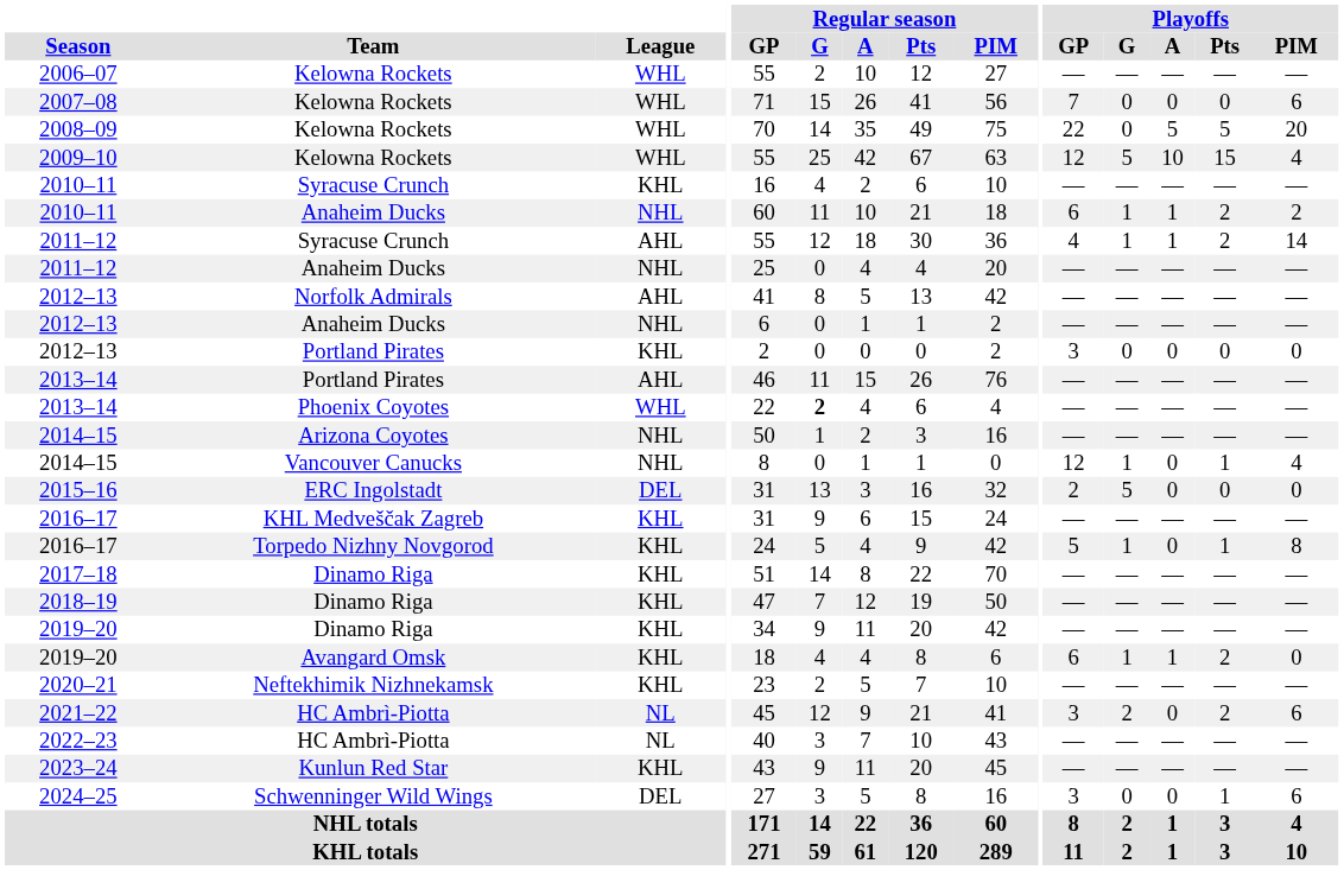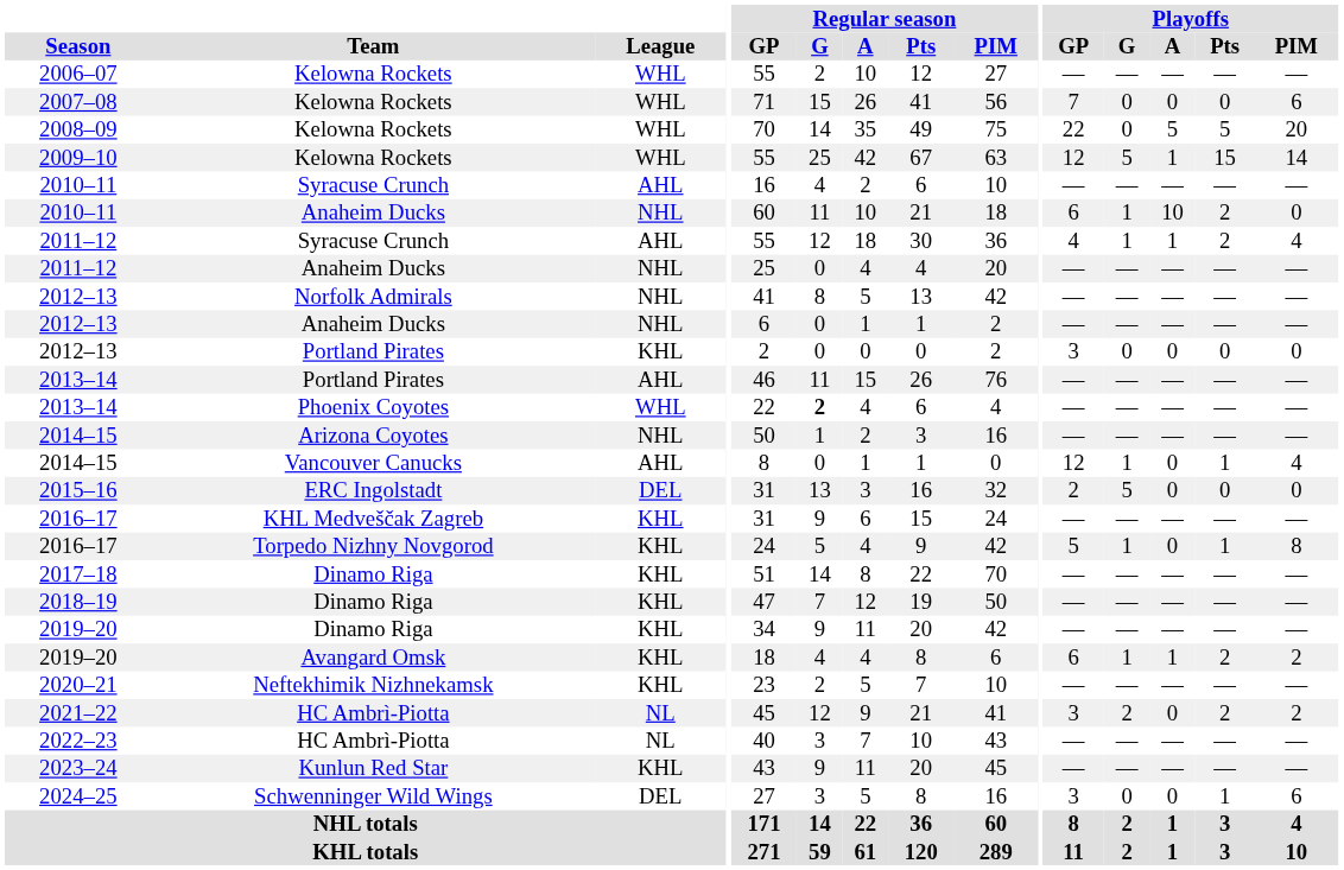2009–10 | Playoffs / A: 10 -> 1
2009–10 | Playoffs / PIM: 4 -> 14
2010–11 / Syracuse Crunch | League: KHL -> AHL
2010–11 / Anaheim Ducks | Playoffs / A: 1 -> 10
2010–11 / Anaheim Ducks | Playoffs / PIM: 2 -> 0
2011–12 / Syracuse Crunch | Playoffs / PIM: 14 -> 4
2012–13 / Norfolk Admirals | League: AHL -> NHL
2014–15 / Vancouver Canucks | League: NHL -> AHL
2019–20 / Avangard Omsk | Playoffs / PIM: 0 -> 2
2021–22 | Playoffs / PIM: 6 -> 2
